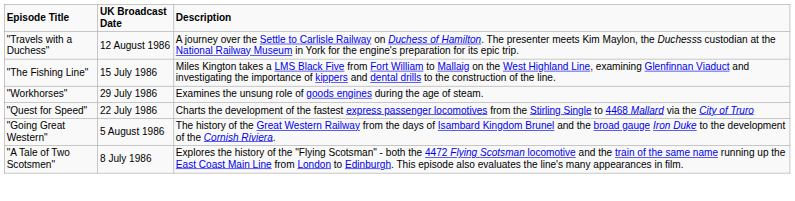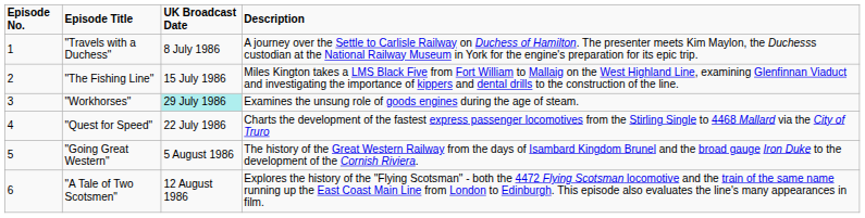+ column: Episode No. | 1 | 2 | 3 | 4 | 5 | 6
"Travels with a Duchess" | UK Broadcast Date: 12 August 1986 -> 8 July 1986
"Workhorses" | UK Broadcast Date: no background -> paleturquoise background
"A Tale of Two Scotsmen" | UK Broadcast Date: 8 July 1986 -> 12 August 1986
